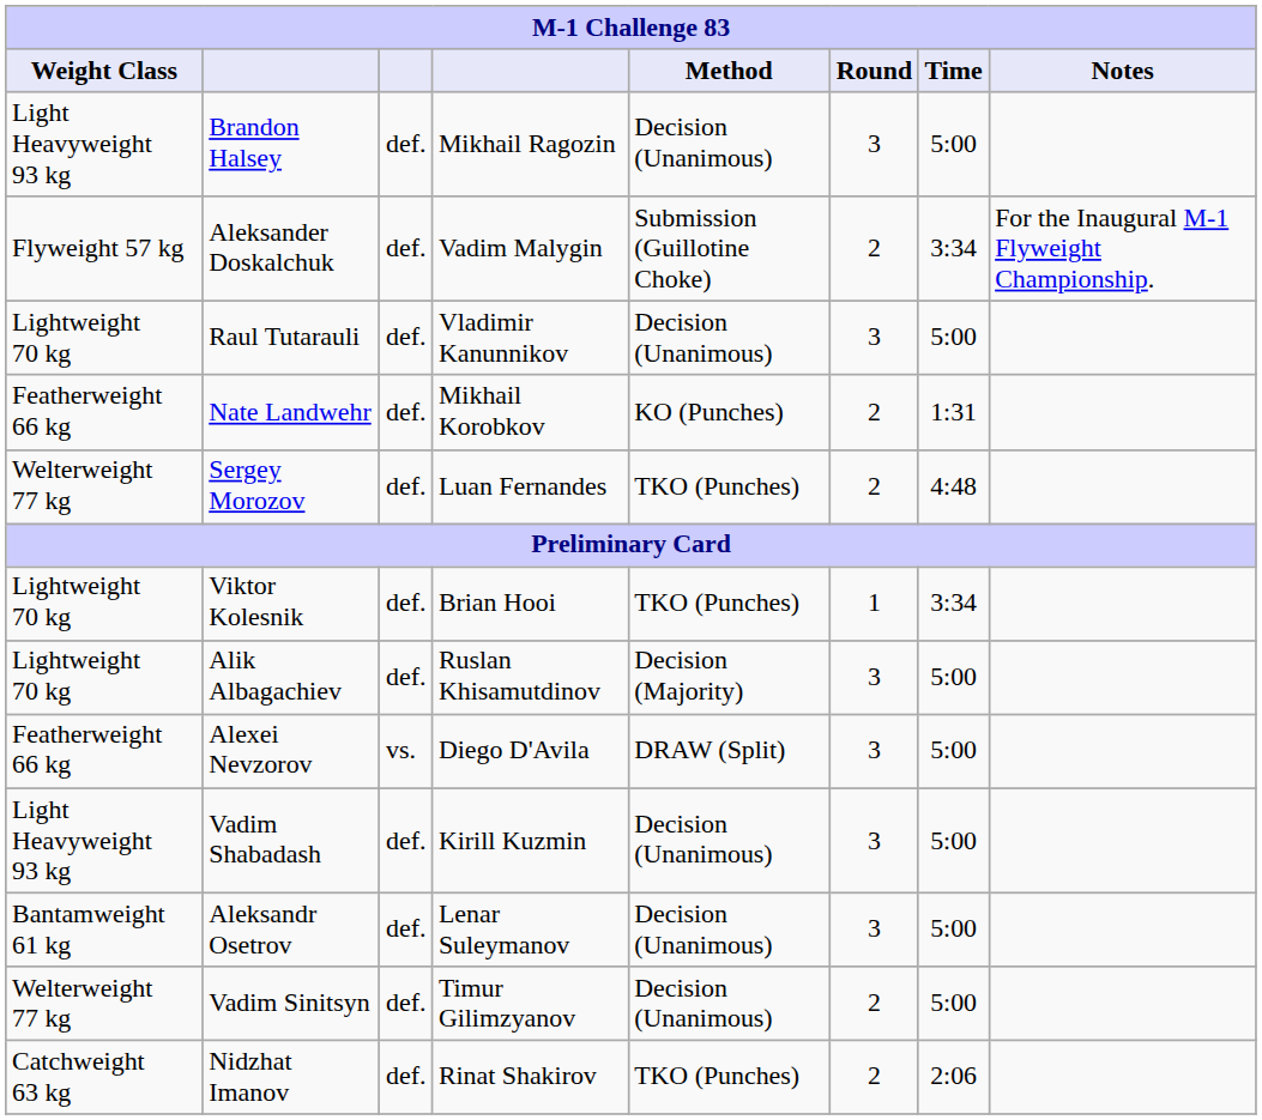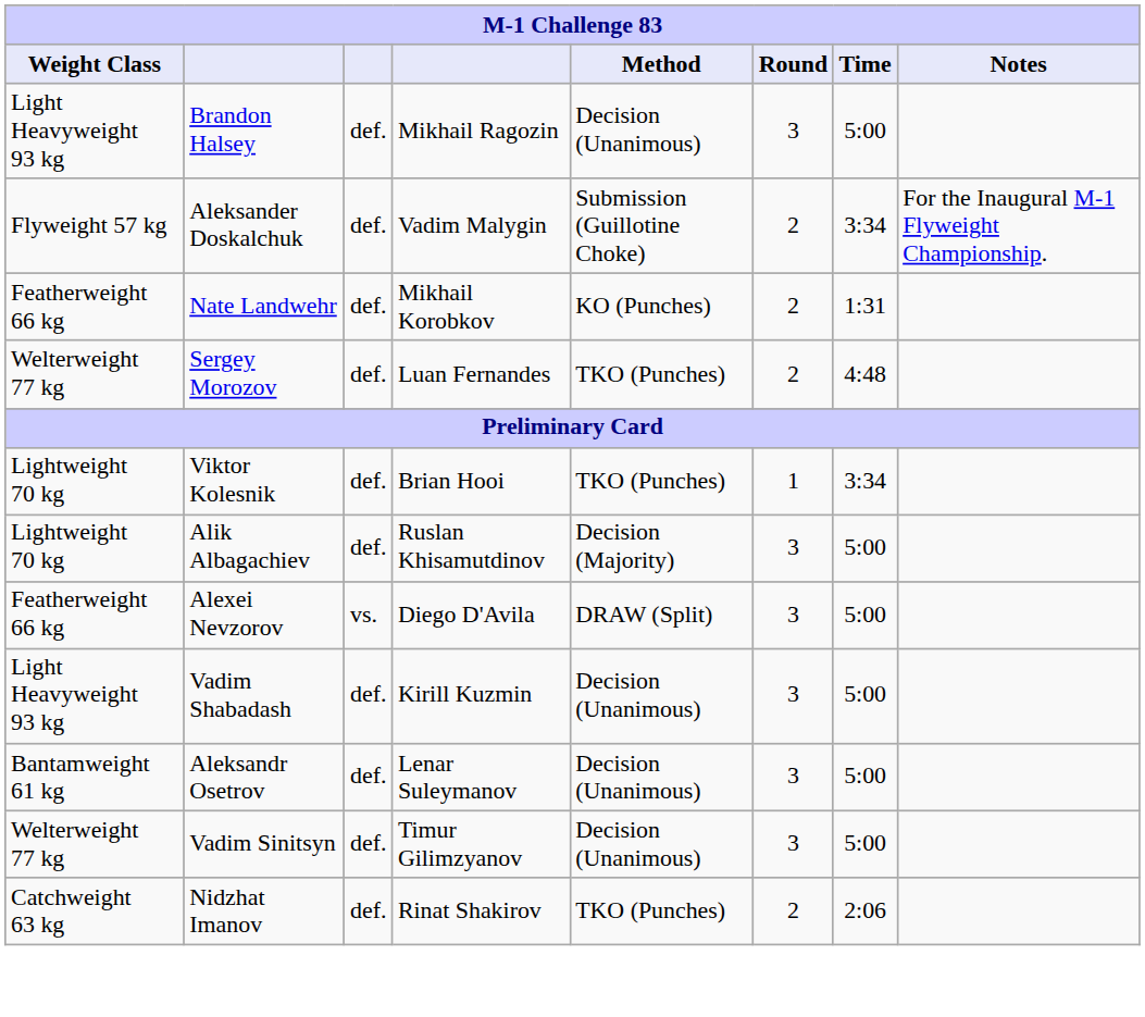- row: Lightweight 70 kg | Raul Tutarauli | def. | Vladimir Kanunnikov | Decision (Unanimous) | 3 | 5:00
Vadim Sinitsyn | Round: 2 -> 3
